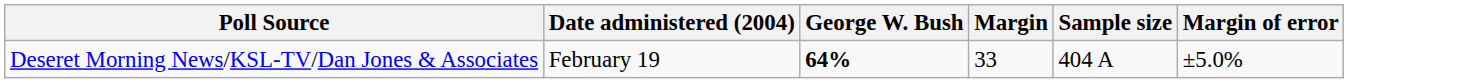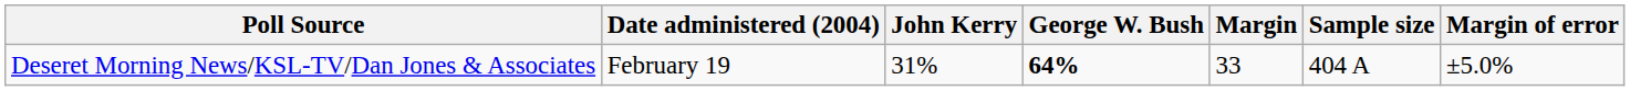+ column: John Kerry | 31%
